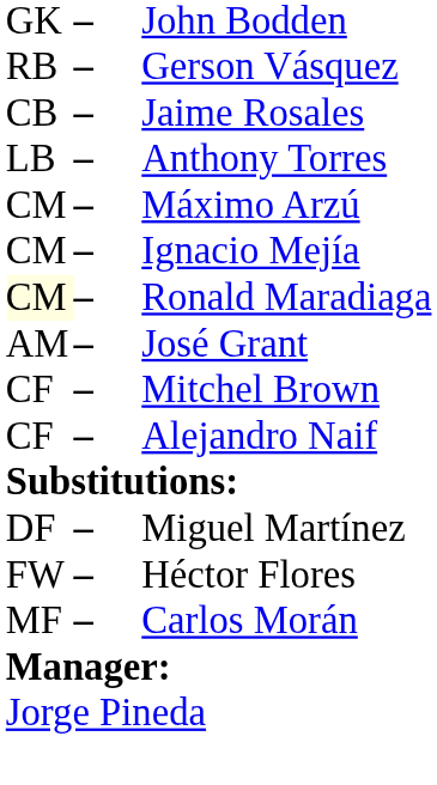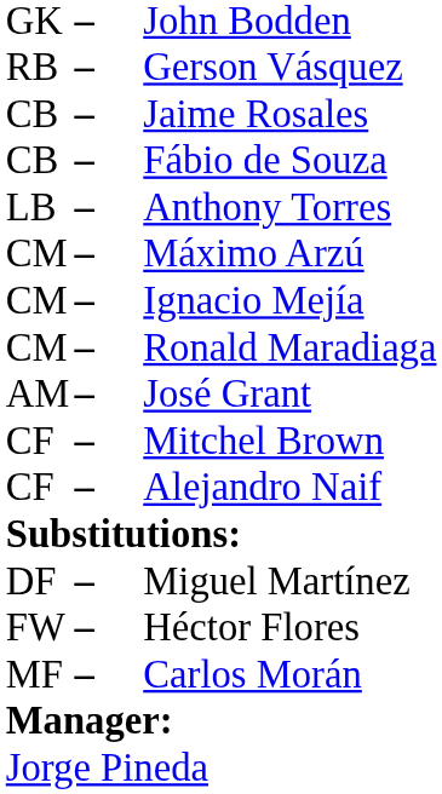+ row: CB | – | Fábio de Souza
Ronald Maradiaga | column 1: lightyellow background -> no background
